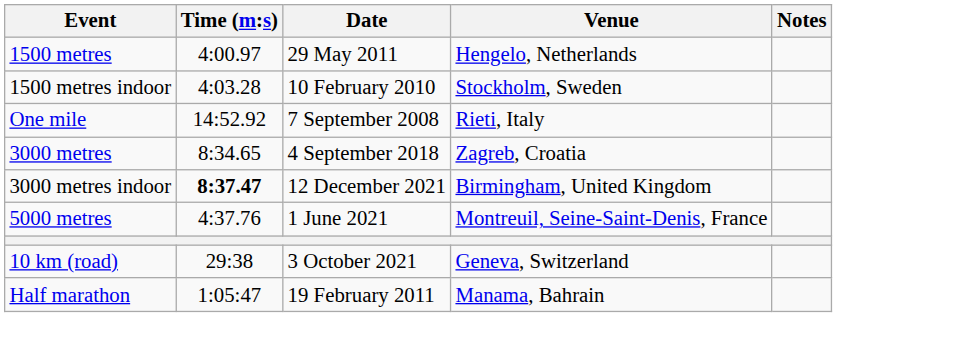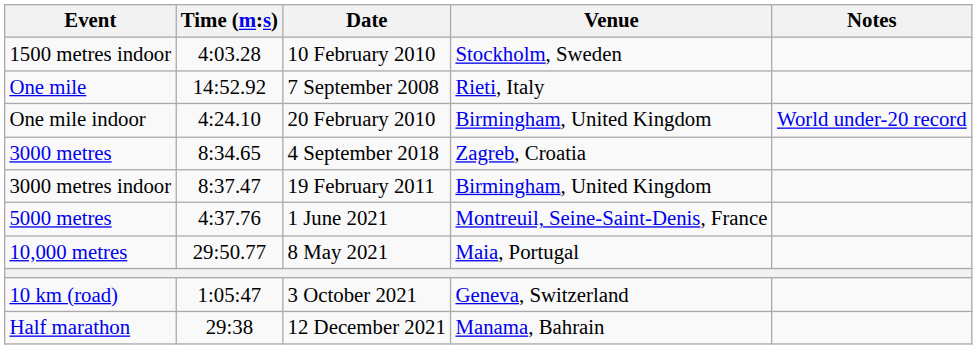- row: 1500 metres | 4:00.97 | 29 May 2011 | Hengelo, Netherlands
+ row: One mile indoor | 4:24.10 | 20 February 2010 | Birmingham, United Kingdom | World under-20 record
3000 metres indoor | Time (m:s): bold -> normal
3000 metres indoor | Date: 12 December 2021 -> 19 February 2011
+ row: 10,000 metres | 29:50.77 | 8 May 2021 | Maia, Portugal
10 km (road) | Time (m:s): 29:38 -> 1:05:47
Half marathon | Time (m:s): 1:05:47 -> 29:38
Half marathon | Date: 19 February 2011 -> 12 December 2021
